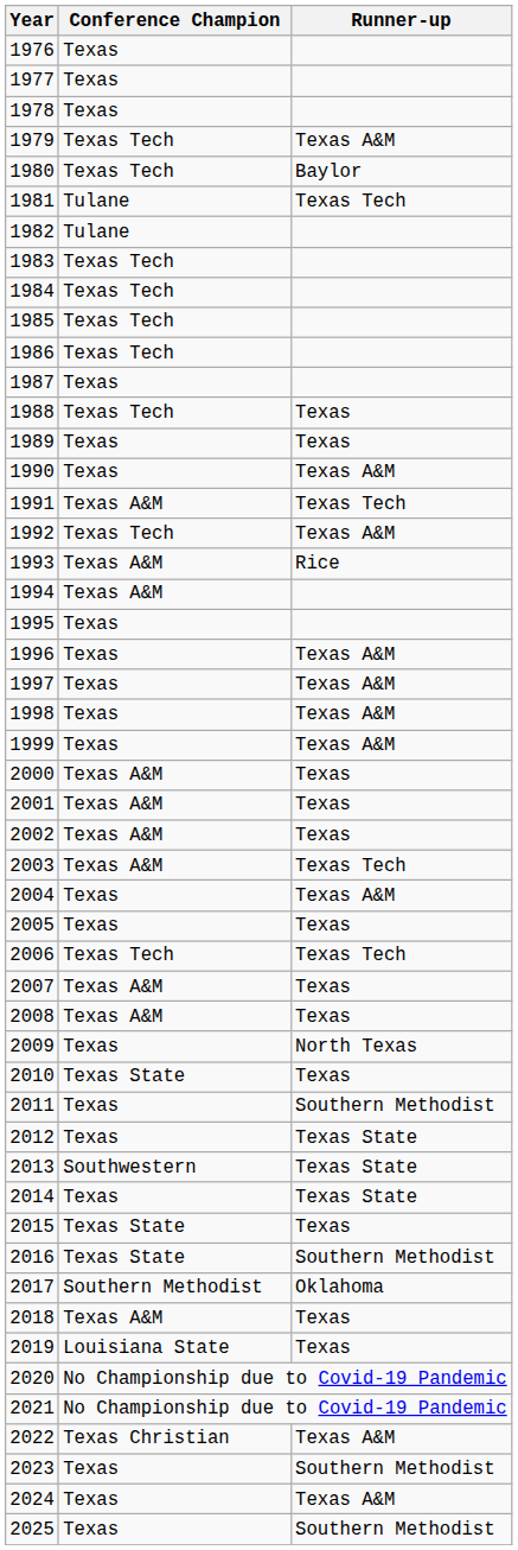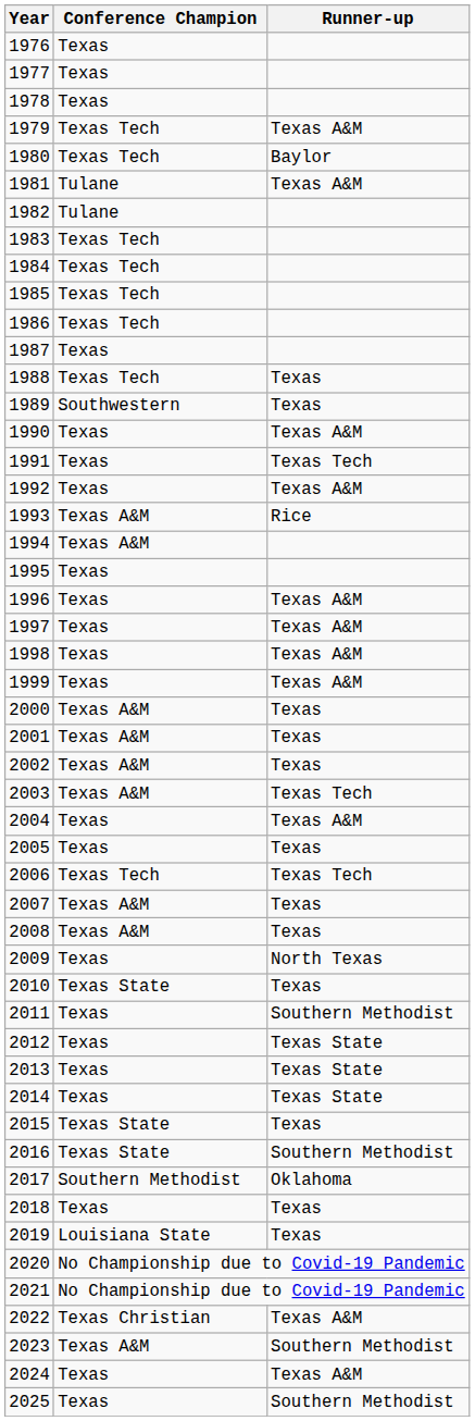1981 | Runner-up: Texas Tech -> Texas A&M
1989 | Conference Champion: Texas -> Southwestern
1991 | Conference Champion: Texas A&M -> Texas
1992 | Conference Champion: Texas Tech -> Texas
2013 | Conference Champion: Southwestern -> Texas
2018 | Conference Champion: Texas A&M -> Texas
2023 | Conference Champion: Texas -> Texas A&M
